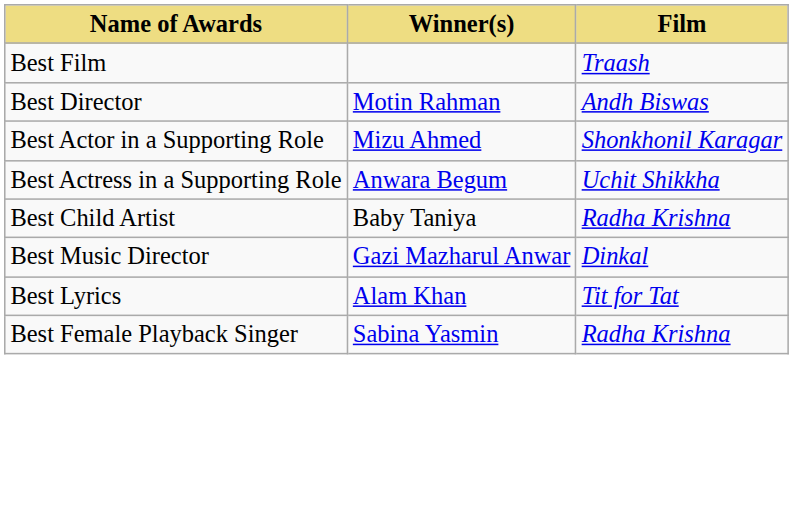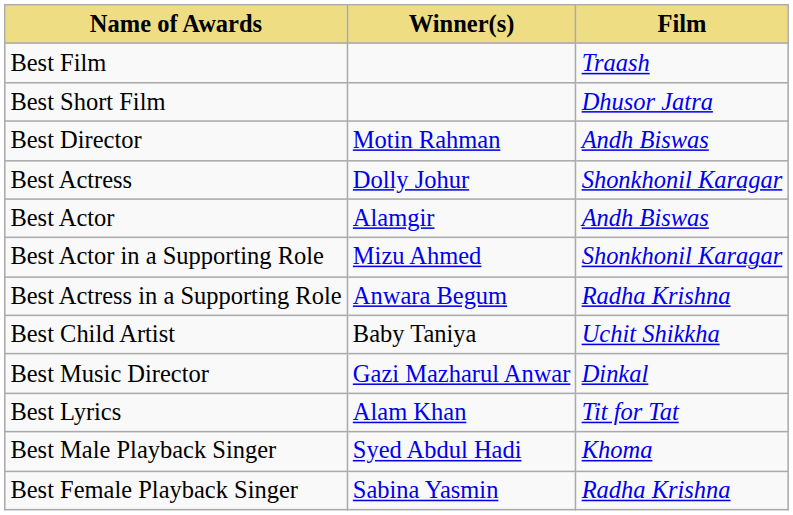+ row: Best Short Film | Dhusor Jatra
+ row: Best Actress | Dolly Johur | Shonkhonil Karagar
+ row: Best Actor | Alamgir | Andh Biswas
Best Actress in a Supporting Role | Film: Uchit Shikkha -> Radha Krishna
Best Child Artist | Film: Radha Krishna -> Uchit Shikkha
+ row: Best Male Playback Singer | Syed Abdul Hadi | Khoma
